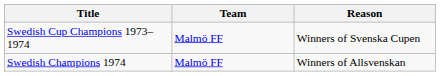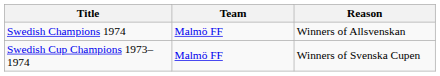rows swapped: Swedish Champions 1974 <-> Swedish Cup Champions 1973–1974
